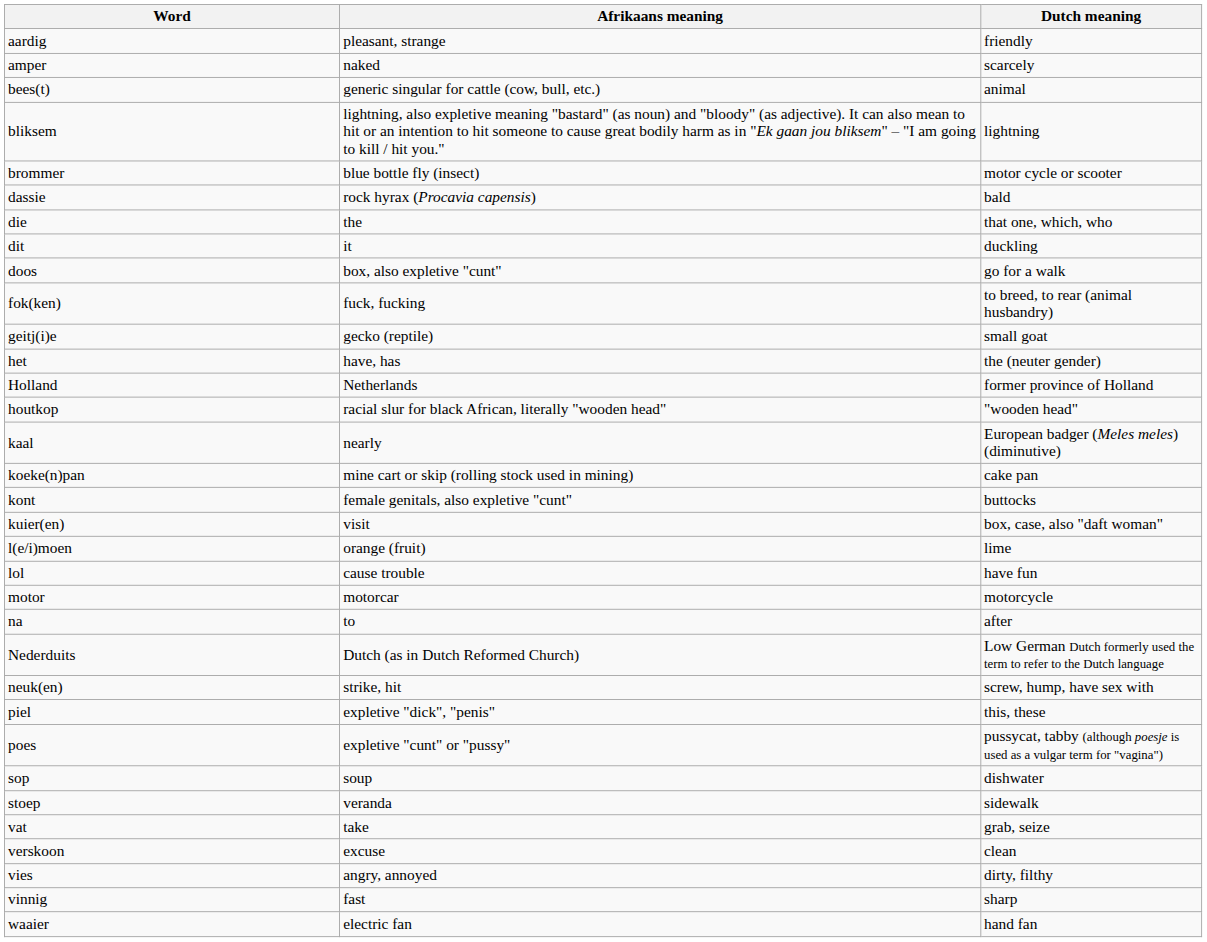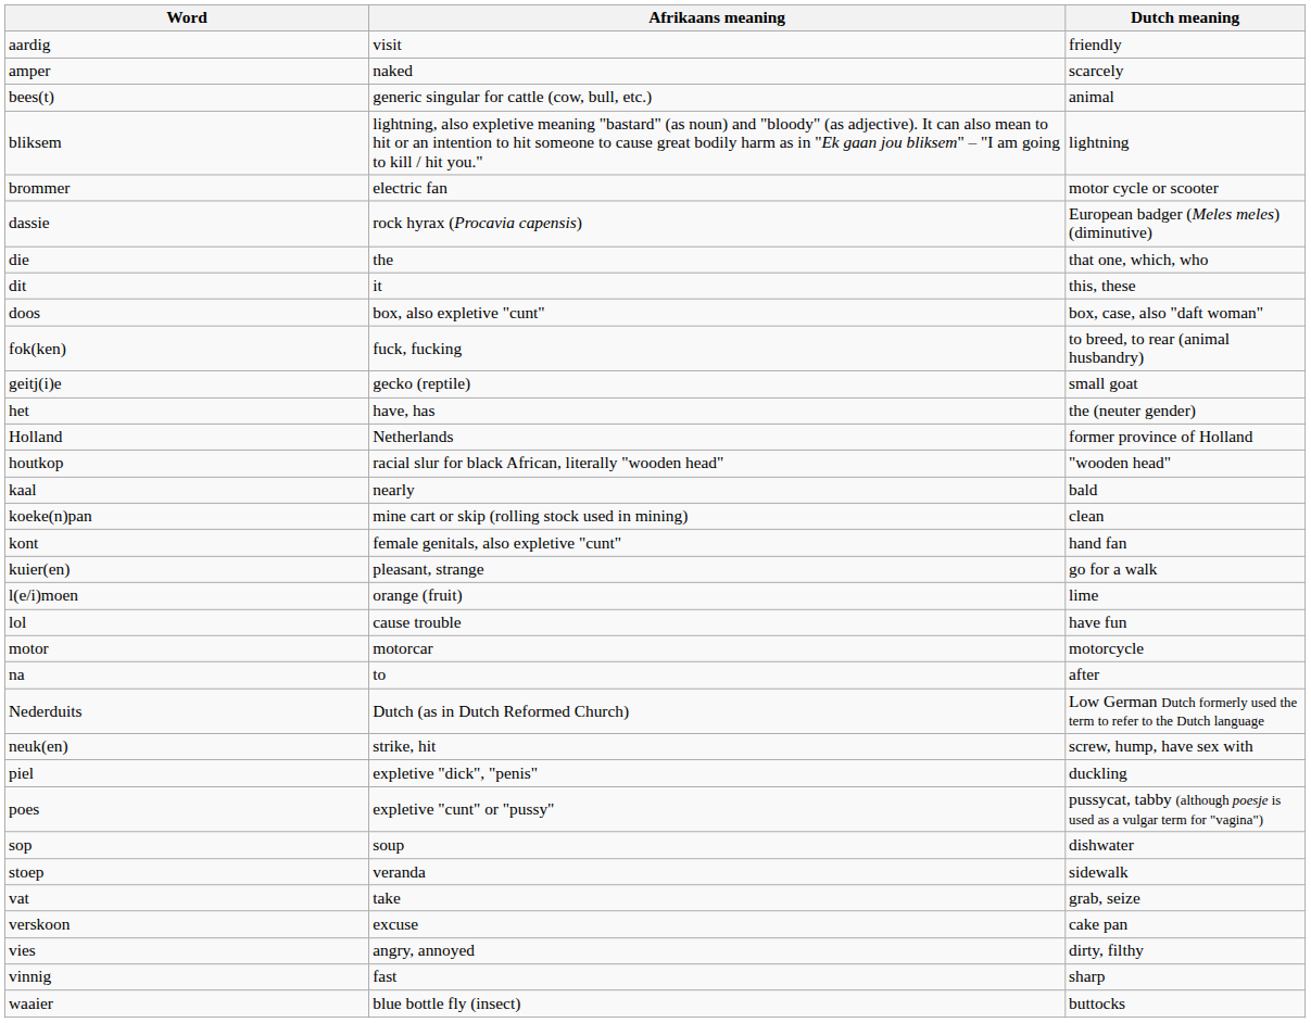aardig | Afrikaans meaning: pleasant, strange -> visit
brommer | Afrikaans meaning: blue bottle fly (insect) -> electric fan
dassie | Dutch meaning: bald -> European badger (Meles meles) (diminutive)
dit | Dutch meaning: duckling -> this, these
doos | Dutch meaning: go for a walk -> box, case, also "daft woman"
kaal | Dutch meaning: European badger (Meles meles) (diminutive) -> bald
koeke(n)pan | Dutch meaning: cake pan -> clean
kont | Dutch meaning: buttocks -> hand fan
kuier(en) | Afrikaans meaning: visit -> pleasant, strange
kuier(en) | Dutch meaning: box, case, also "daft woman" -> go for a walk
piel | Dutch meaning: this, these -> duckling
verskoon | Dutch meaning: clean -> cake pan
waaier | Afrikaans meaning: electric fan -> blue bottle fly (insect)
waaier | Dutch meaning: hand fan -> buttocks
